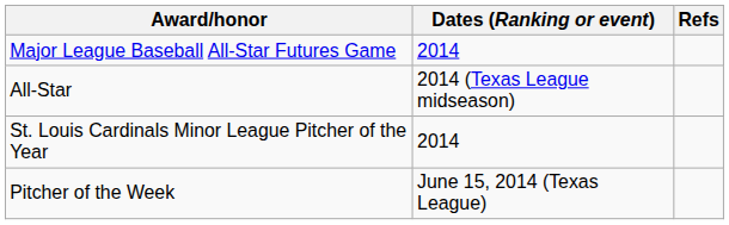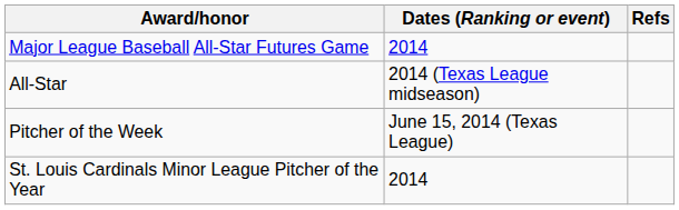rows swapped: Pitcher of the Week <-> St. Louis Cardinals Minor League Pitcher of the Year
